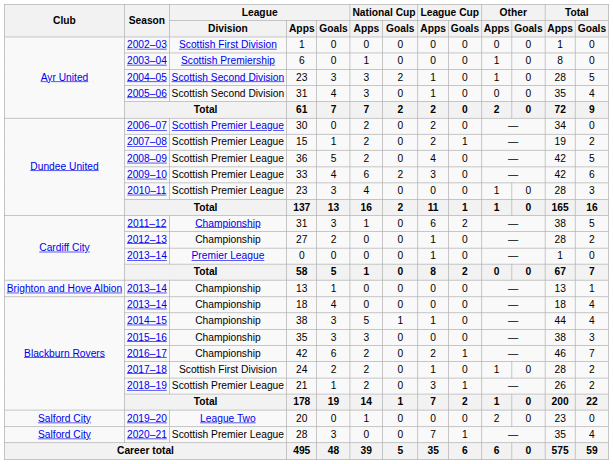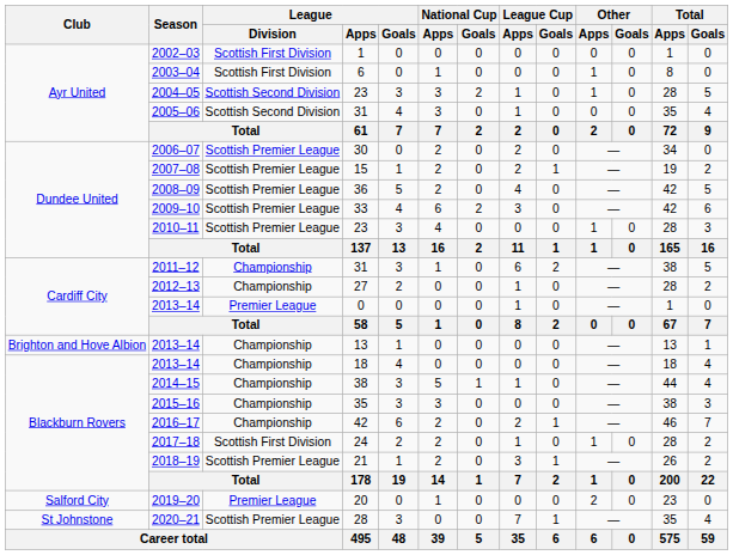2003–04 | League / Division: Scottish Premiership -> Scottish First Division
2019–20 | League / Division: League Two -> Premier League
2020–21 | Club: Salford City -> St Johnstone
